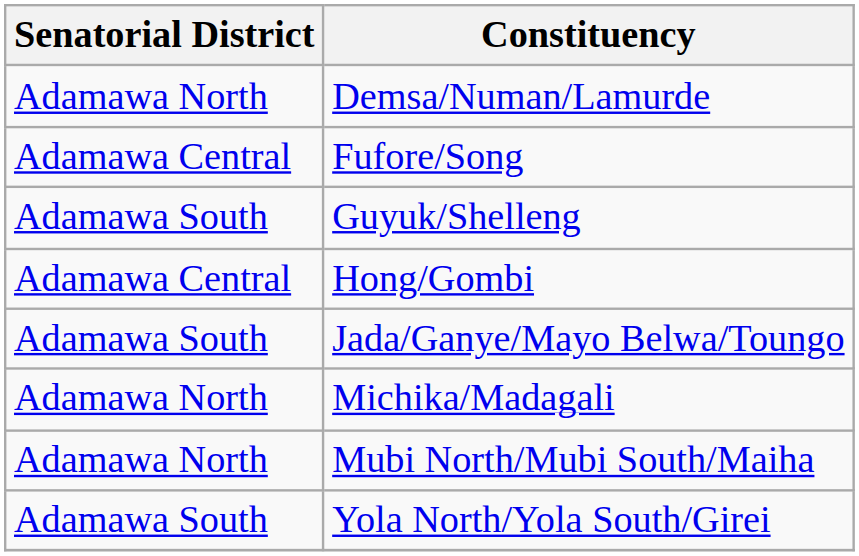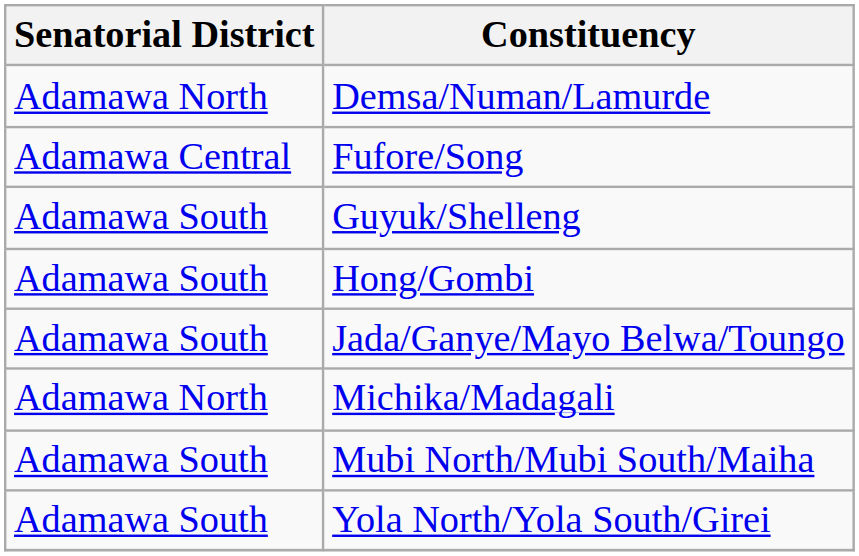Hong/Gombi | Senatorial District: Adamawa Central -> Adamawa South
Mubi North/Mubi South/Maiha | Senatorial District: Adamawa North -> Adamawa South
